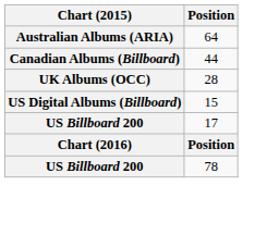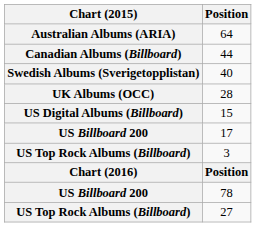+ row: Swedish Albums (Sverigetopplistan) | 40
+ row: US Top Rock Albums (Billboard) | 3
+ row: US Top Rock Albums (Billboard) | 27
